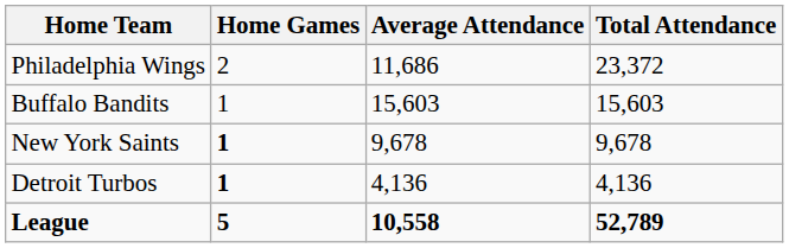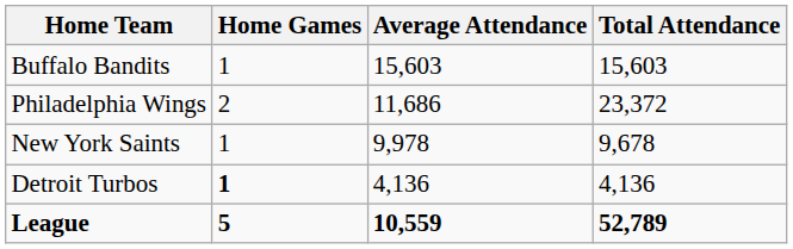rows swapped: Buffalo Bandits <-> Philadelphia Wings
New York Saints | Home Games: bold -> normal
New York Saints | Average Attendance: 9,678 -> 9,978
League | Average Attendance: 10,558 -> 10,559
